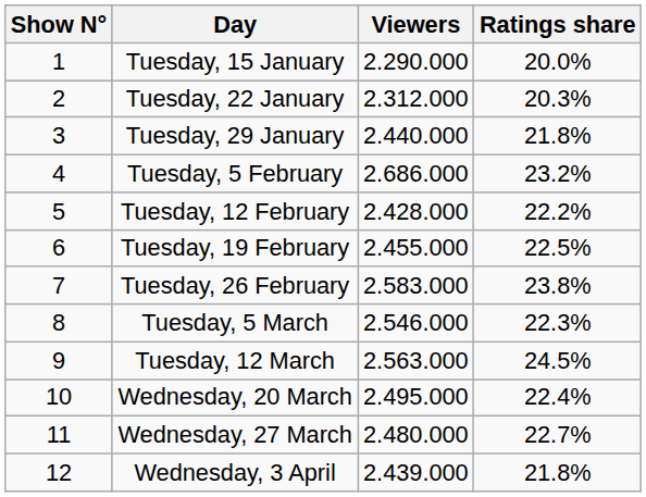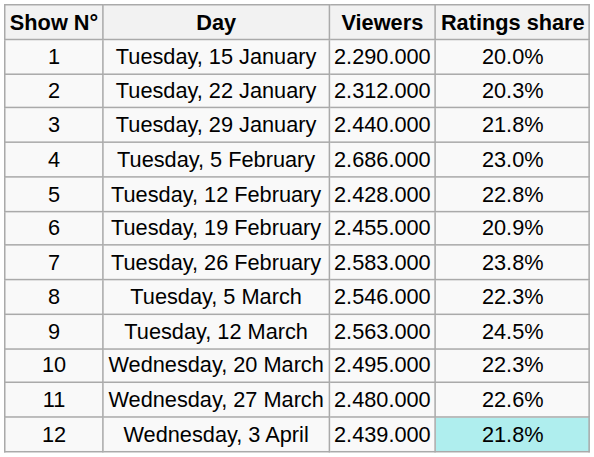Tuesday, 5 February | Ratings share: 23.2% -> 23.0%
Tuesday, 12 February | Ratings share: 22.2% -> 22.8%
Tuesday, 19 February | Ratings share: 22.5% -> 20.9%
Wednesday, 20 March | Ratings share: 22.4% -> 22.3%
Wednesday, 27 March | Ratings share: 22.7% -> 22.6%
Wednesday, 3 April | Ratings share: no background -> paleturquoise background
